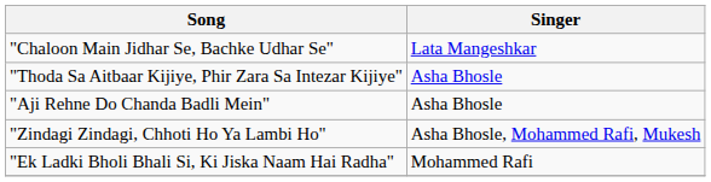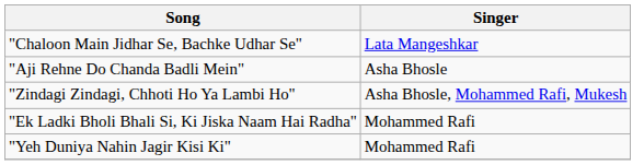- row: "Thoda Sa Aitbaar Kijiye, Phir Zara Sa Intezar Kijiye" | Asha Bhosle
+ row: "Yeh Duniya Nahin Jagir Kisi Ki" | Mohammed Rafi
